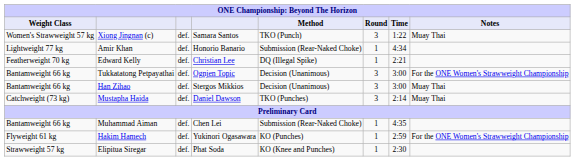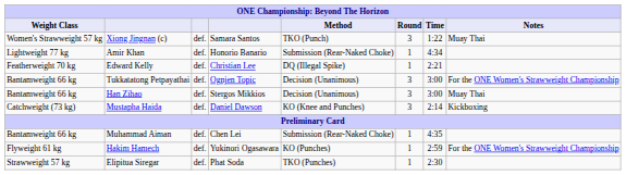Mustapha Haida | Method: TKO (Punches) -> KO (Knee and Punches)
Mustapha Haida | Notes: Muay Thai -> Kickboxing
Elipitua Siregar | Method: KO (Knee and Punches) -> TKO (Punches)
